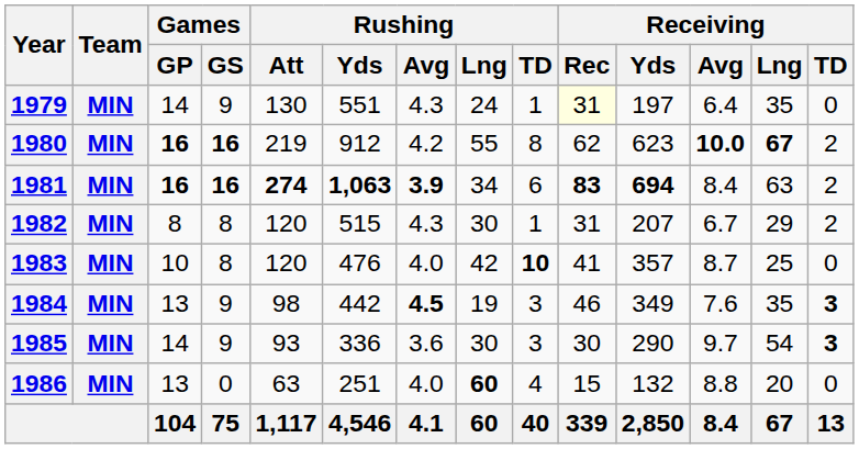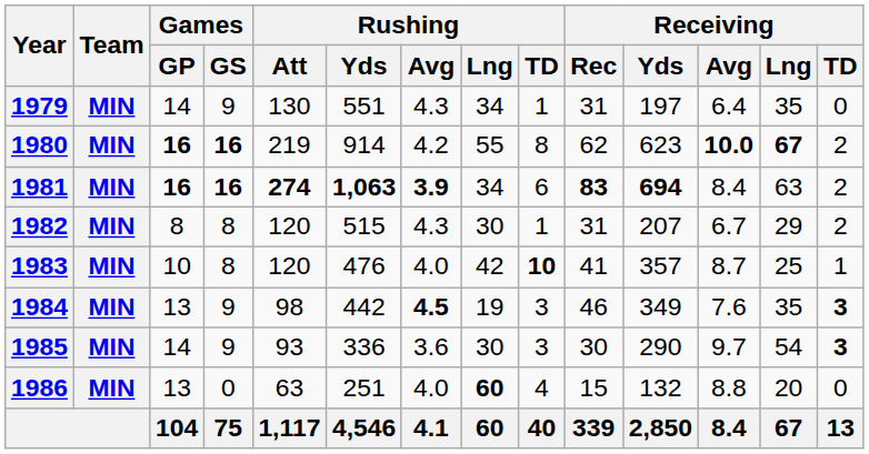1979 | Rushing / Lng: 24 -> 34
1979 | Receiving / Rec: lightyellow background -> no background
1980 | Rushing / Yds: 912 -> 914
1983 | Receiving / TD: 0 -> 1
